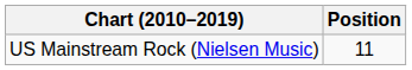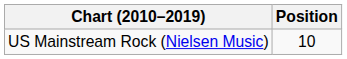US Mainstream Rock (Nielsen Music) | Position: 11 -> 10
